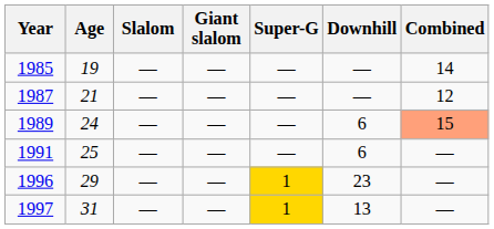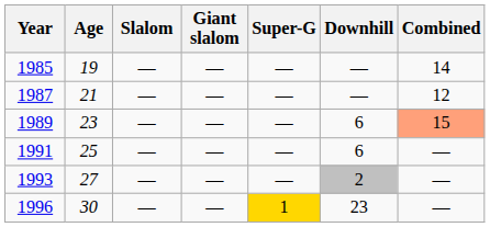1989 | Age: 24 -> 23
+ row: 1993 | 27 | — | — | — | 2 | —
1996 | Age: 29 -> 30
- row: 1997 | 31 | — | — | 1 | 13 | —
